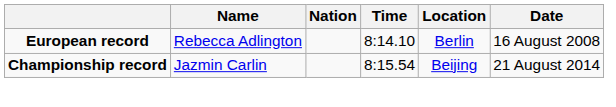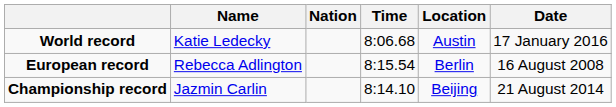+ row: World record | Katie Ledecky | 8:06.68 | Austin | 17 January 2016
European record | Time: 8:14.10 -> 8:15.54
Championship record | Time: 8:15.54 -> 8:14.10
